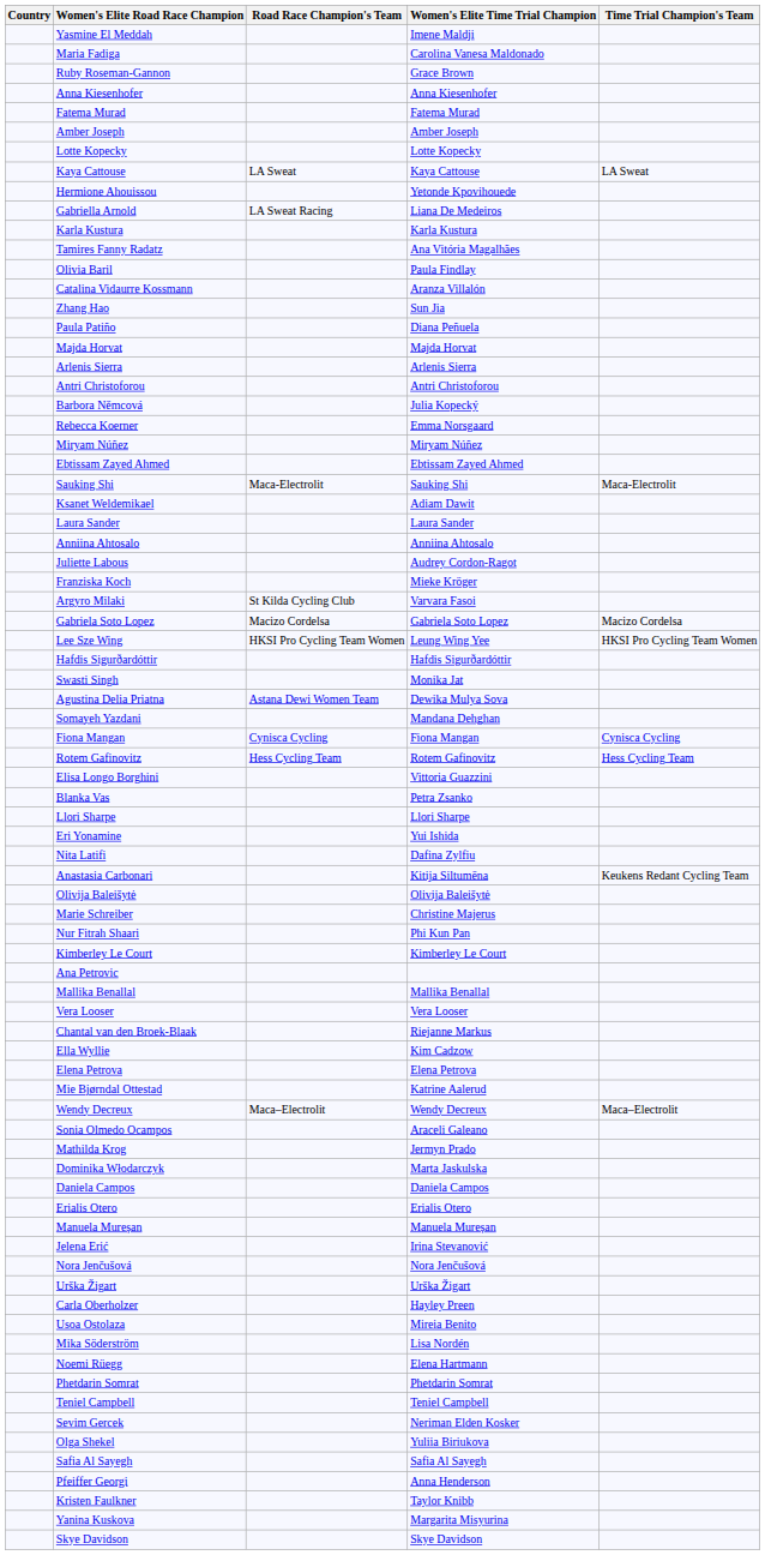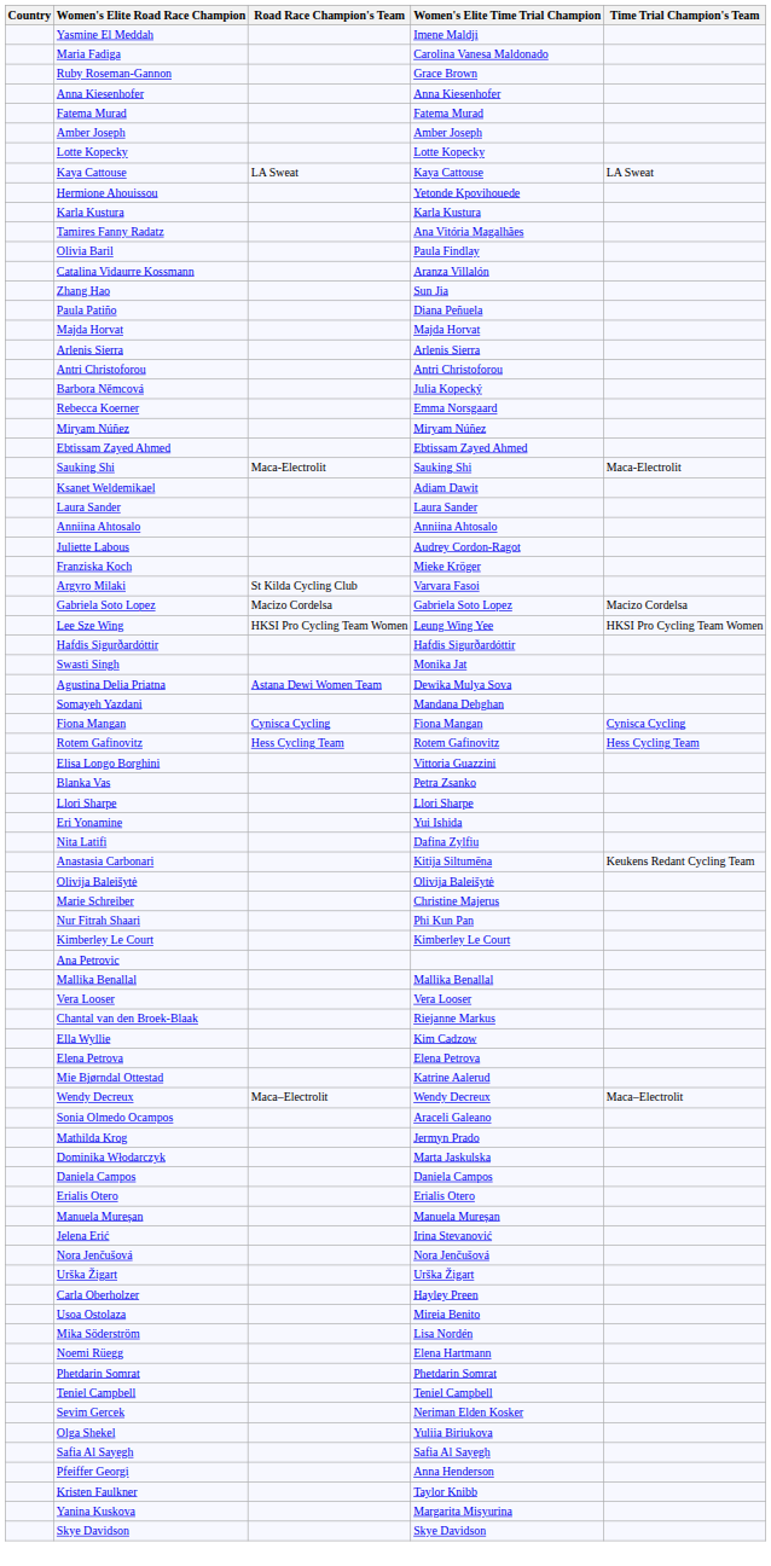- row: Gabriella Arnold | LA Sweat Racing | Liana De Medeiros
